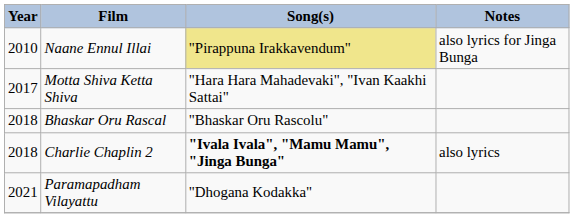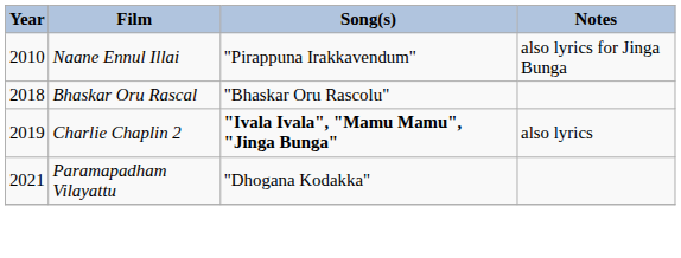Naane Ennul Illai | Song(s): khaki background -> no background
- row: 2017 | Motta Shiva Ketta Shiva | "Hara Hara Mahadevaki", "Ivan Kaakhi Sattai"
Charlie Chaplin 2 | Year: 2018 -> 2019
